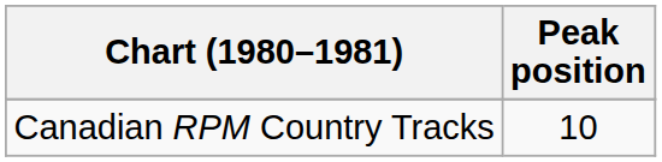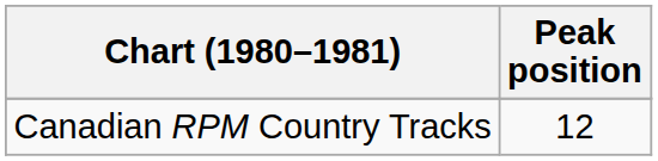Canadian RPM Country Tracks | Peak position: 10 -> 12
